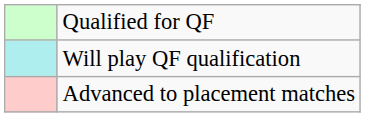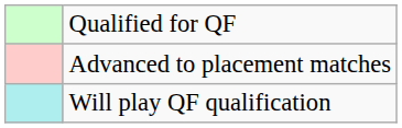rows swapped: Will play QF qualification <-> Advanced to placement matches
